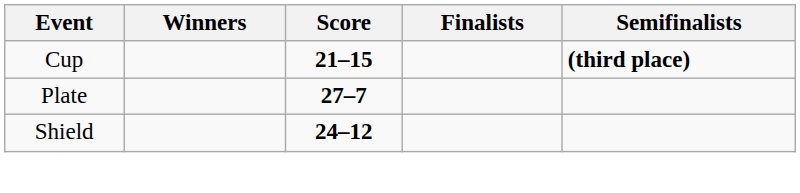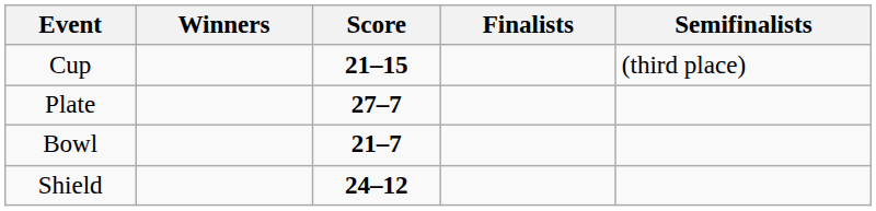Cup | Semifinalists: bold -> normal
+ row: Bowl | 21–7
